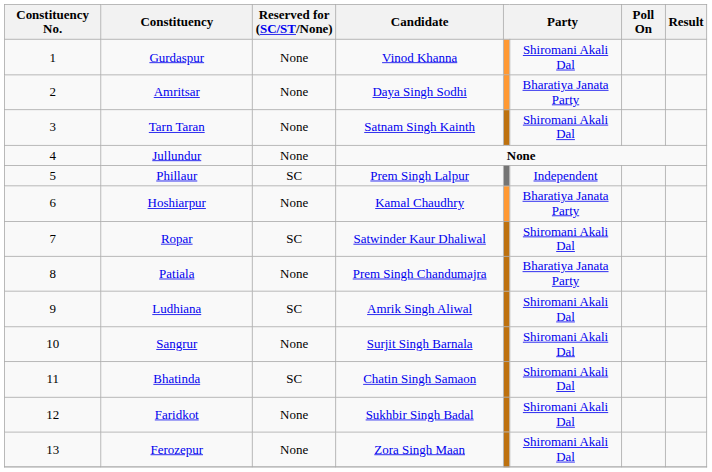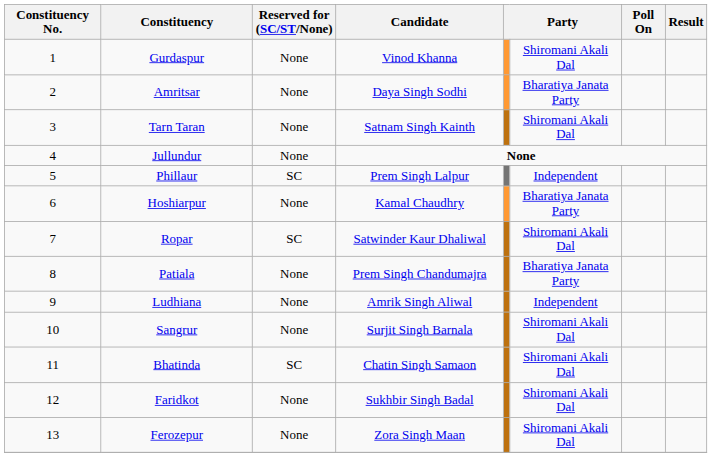Ludhiana | Reserved for (SC/ST/None): SC -> None
Ludhiana | column 6: Shiromani Akali Dal -> Independent
